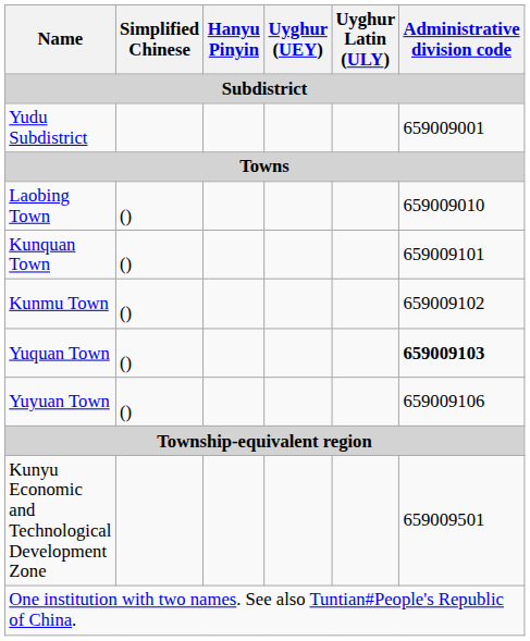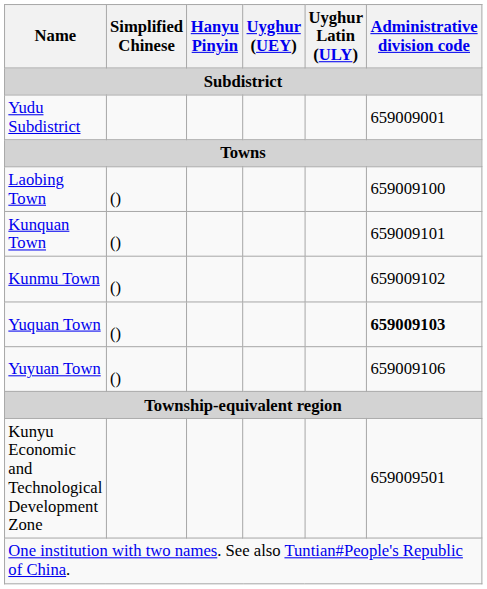Laobing Town | Administrative division code: 659009010 -> 659009100
